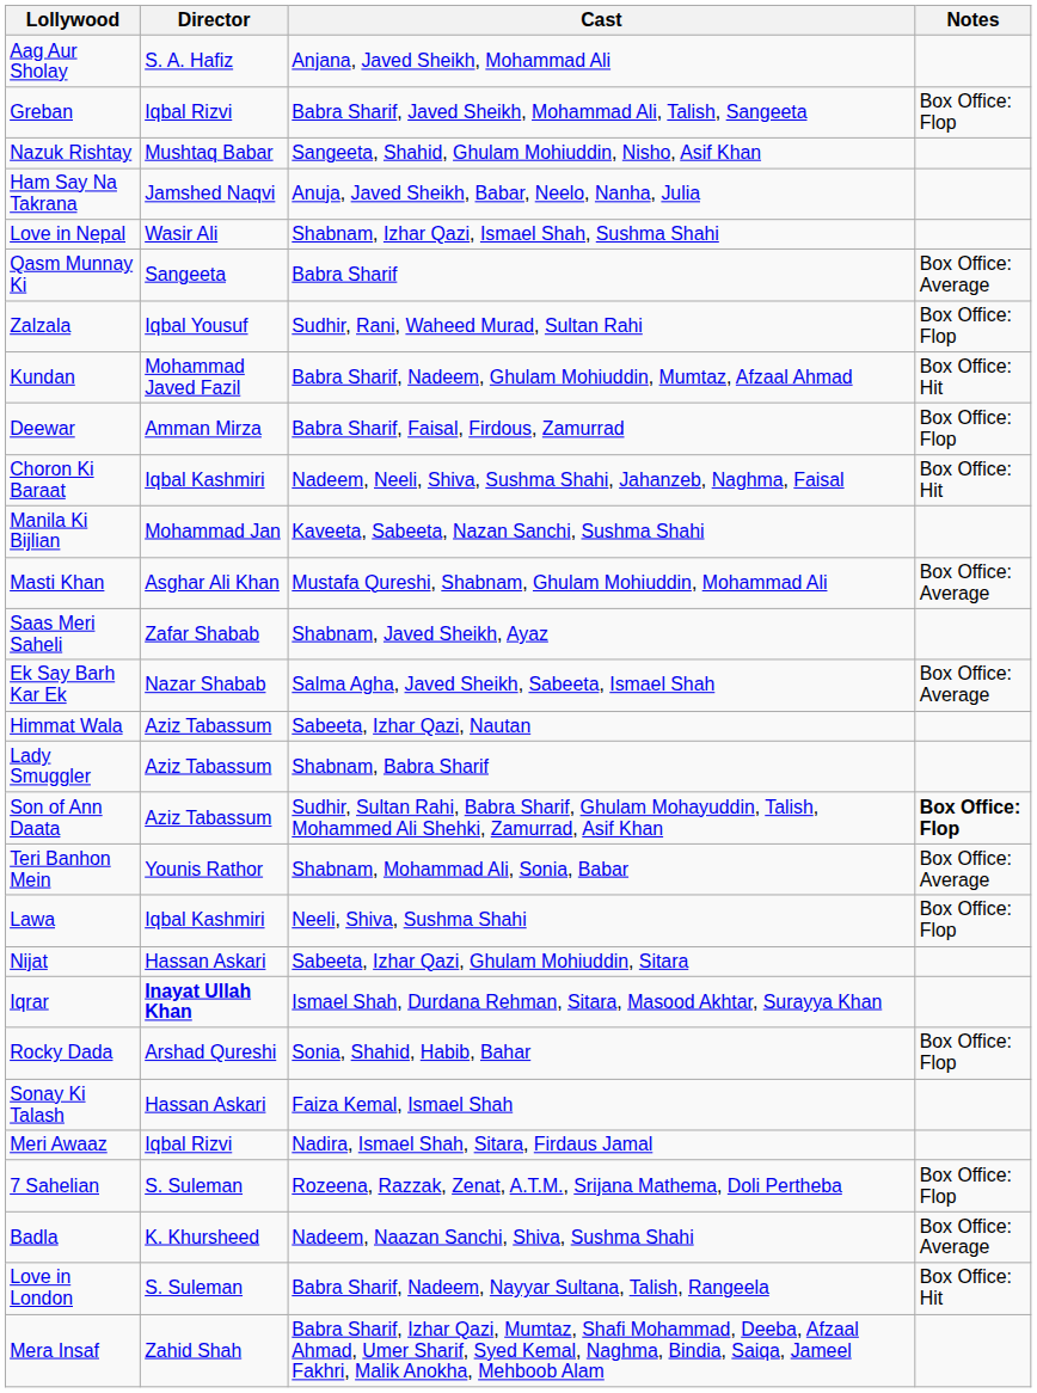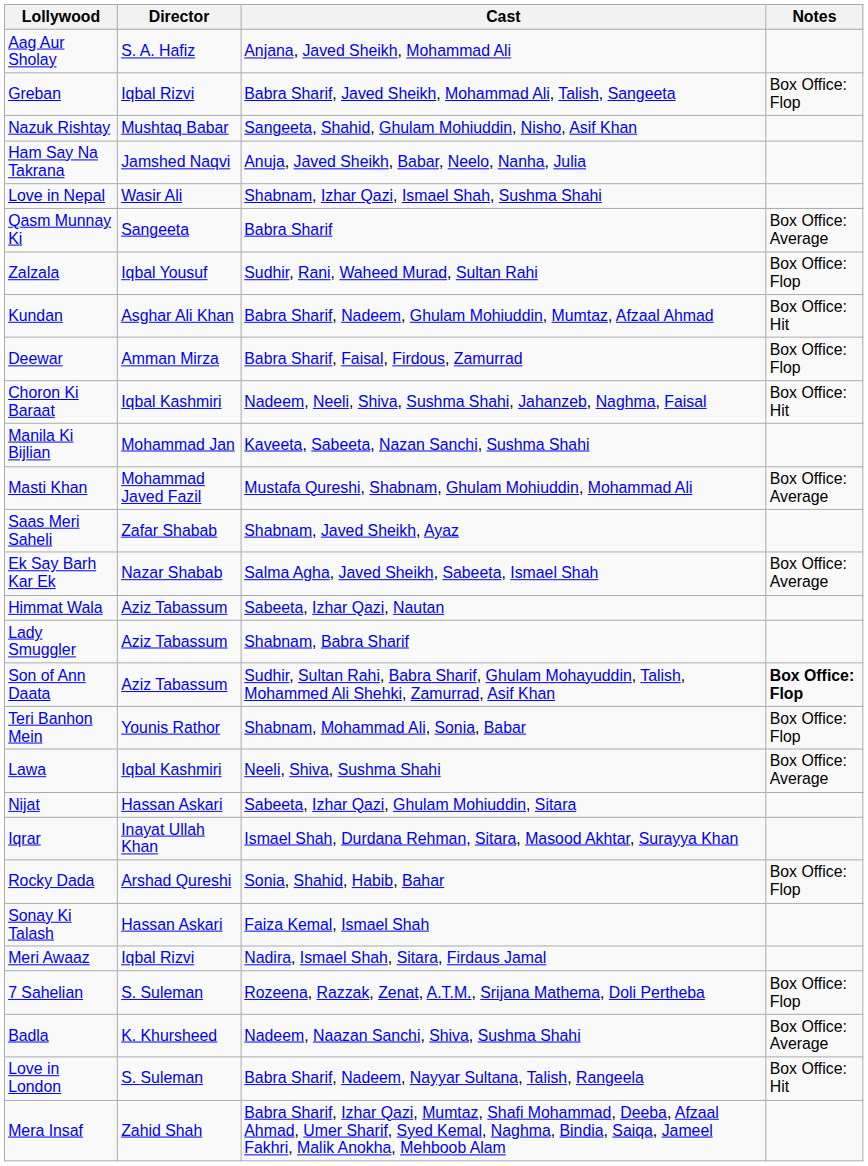Kundan | Director: Mohammad Javed Fazil -> Asghar Ali Khan
Masti Khan | Director: Asghar Ali Khan -> Mohammad Javed Fazil
Teri Banhon Mein | Notes: Box Office: Average -> Box Office: Flop
Lawa | Notes: Box Office: Flop -> Box Office: Average
Iqrar | Director: bold -> normal
